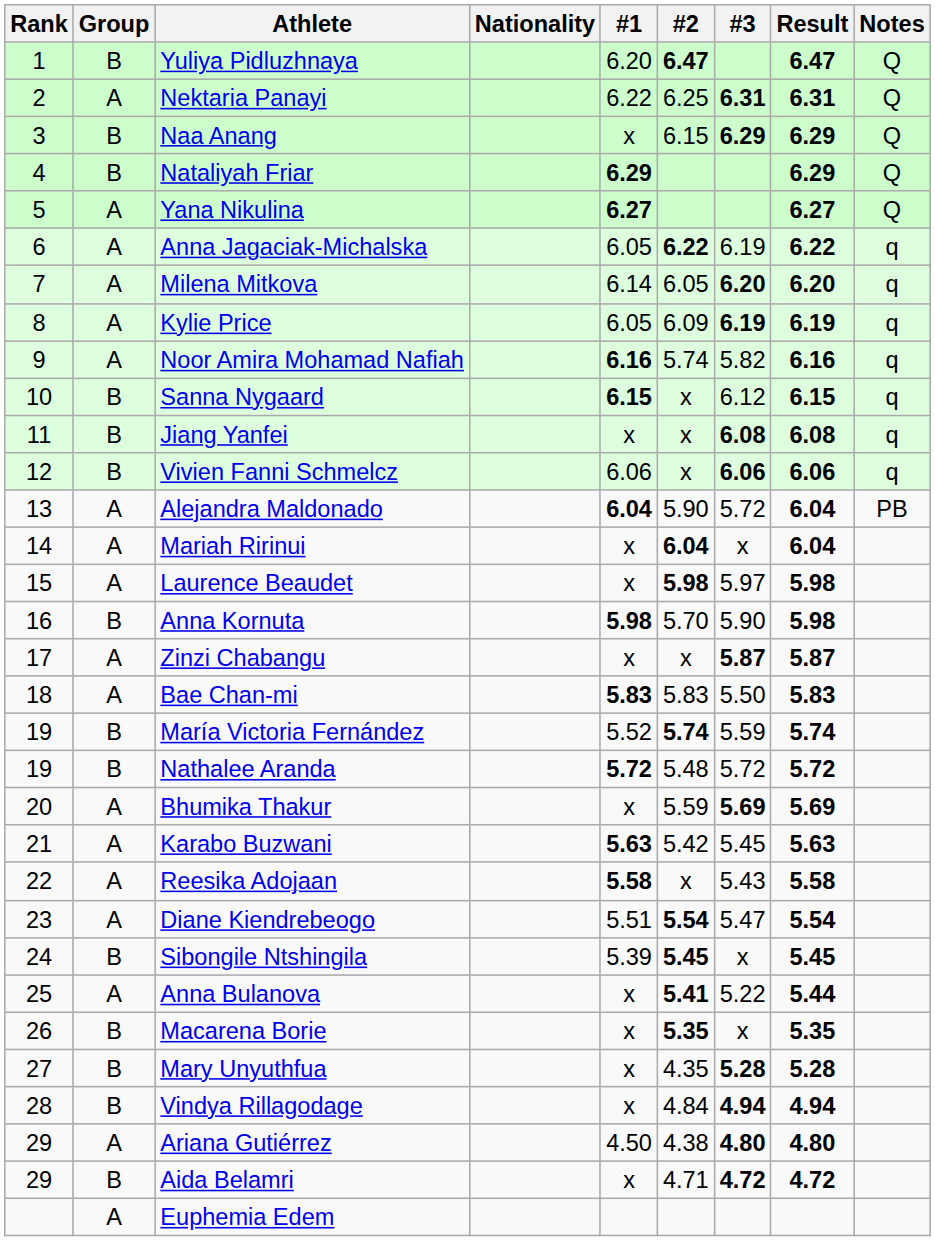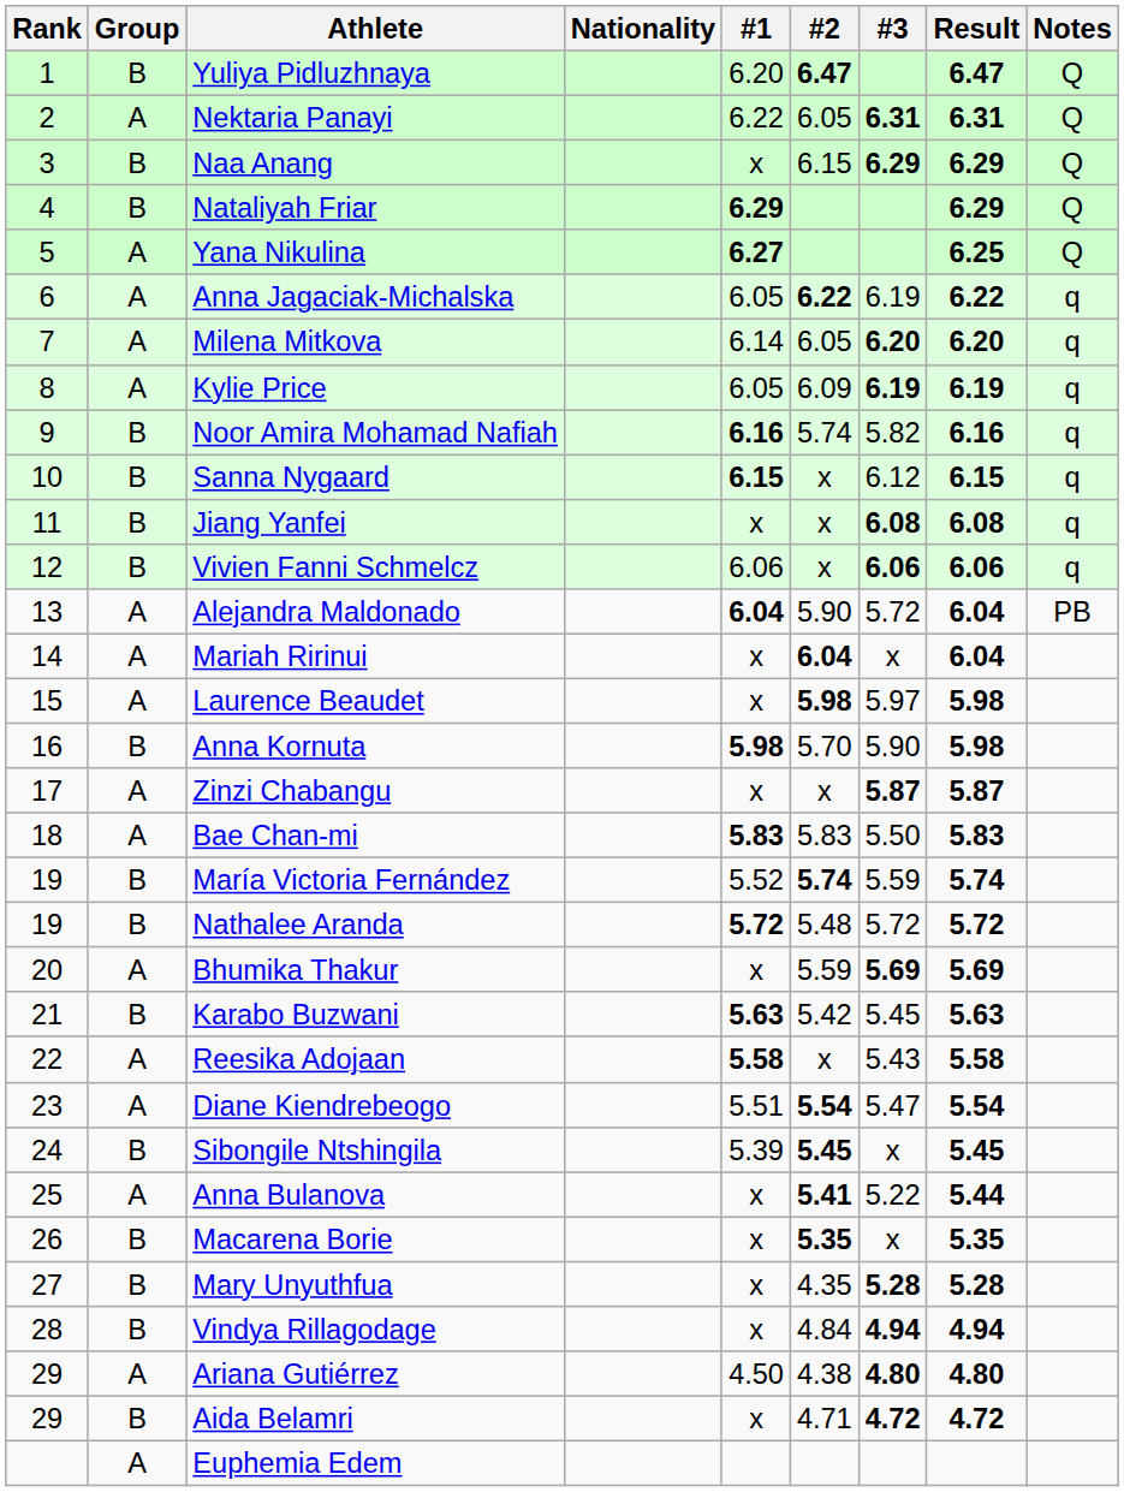Nektaria Panayi | #2: 6.25 -> 6.05
Yana Nikulina | Result: 6.27 -> 6.25
Noor Amira Mohamad Nafiah | Group: A -> B
Karabo Buzwani | Group: A -> B
